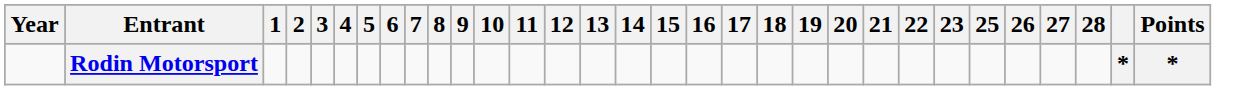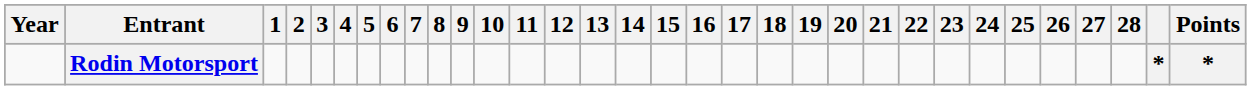+ column: 24
